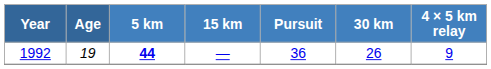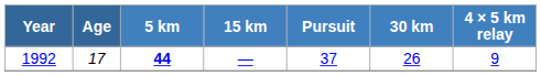1992 | Age: 19 -> 17
1992 | Pursuit: 36 -> 37
